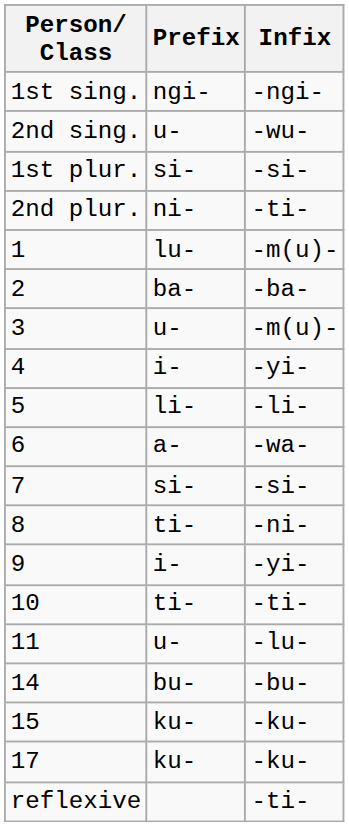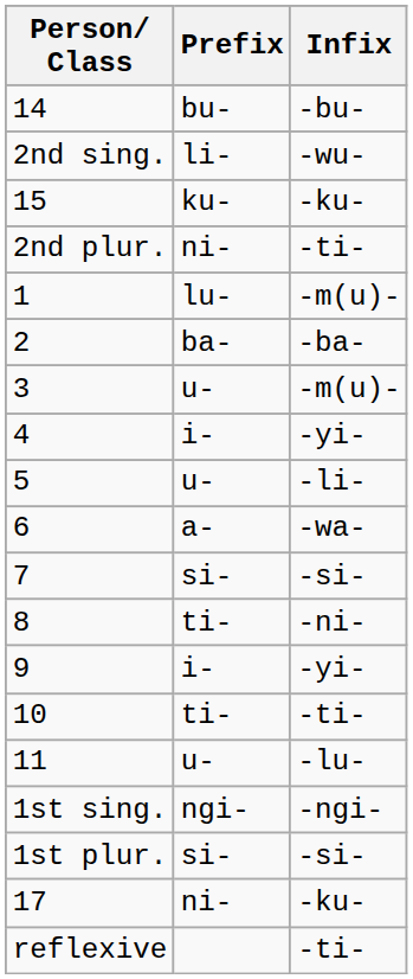rows swapped: 1st sing. <-> 14
2nd sing. | Prefix: u- -> li-
rows swapped: 1st plur. <-> 15
5 | Prefix: li- -> u-
17 | Prefix: ku- -> ni-
